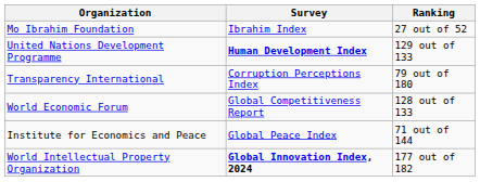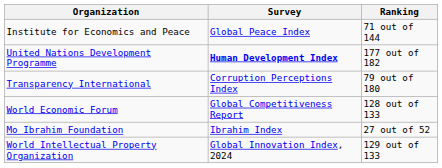rows swapped: Institute for Economics and Peace <-> Mo Ibrahim Foundation
United Nations Development Programme | Ranking: 129 out of 133 -> 177 out of 182
World Intellectual Property Organization | Survey: bold -> normal
World Intellectual Property Organization | Ranking: 177 out of 182 -> 129 out of 133
